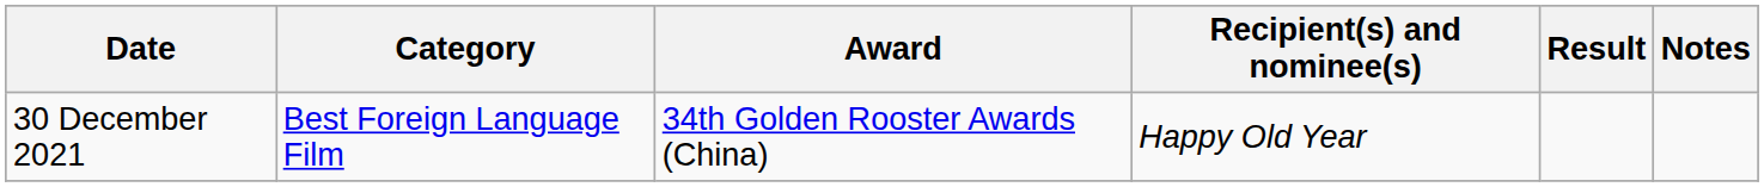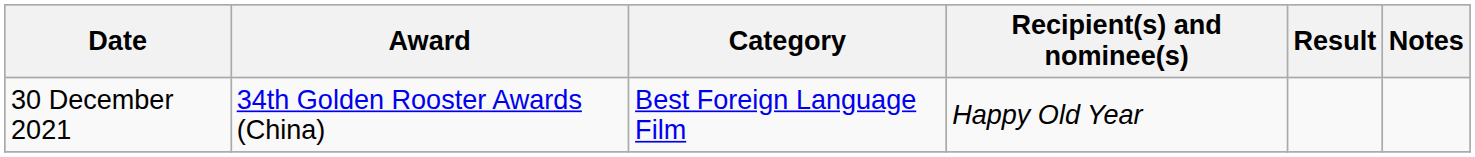columns swapped: Award <-> Category
